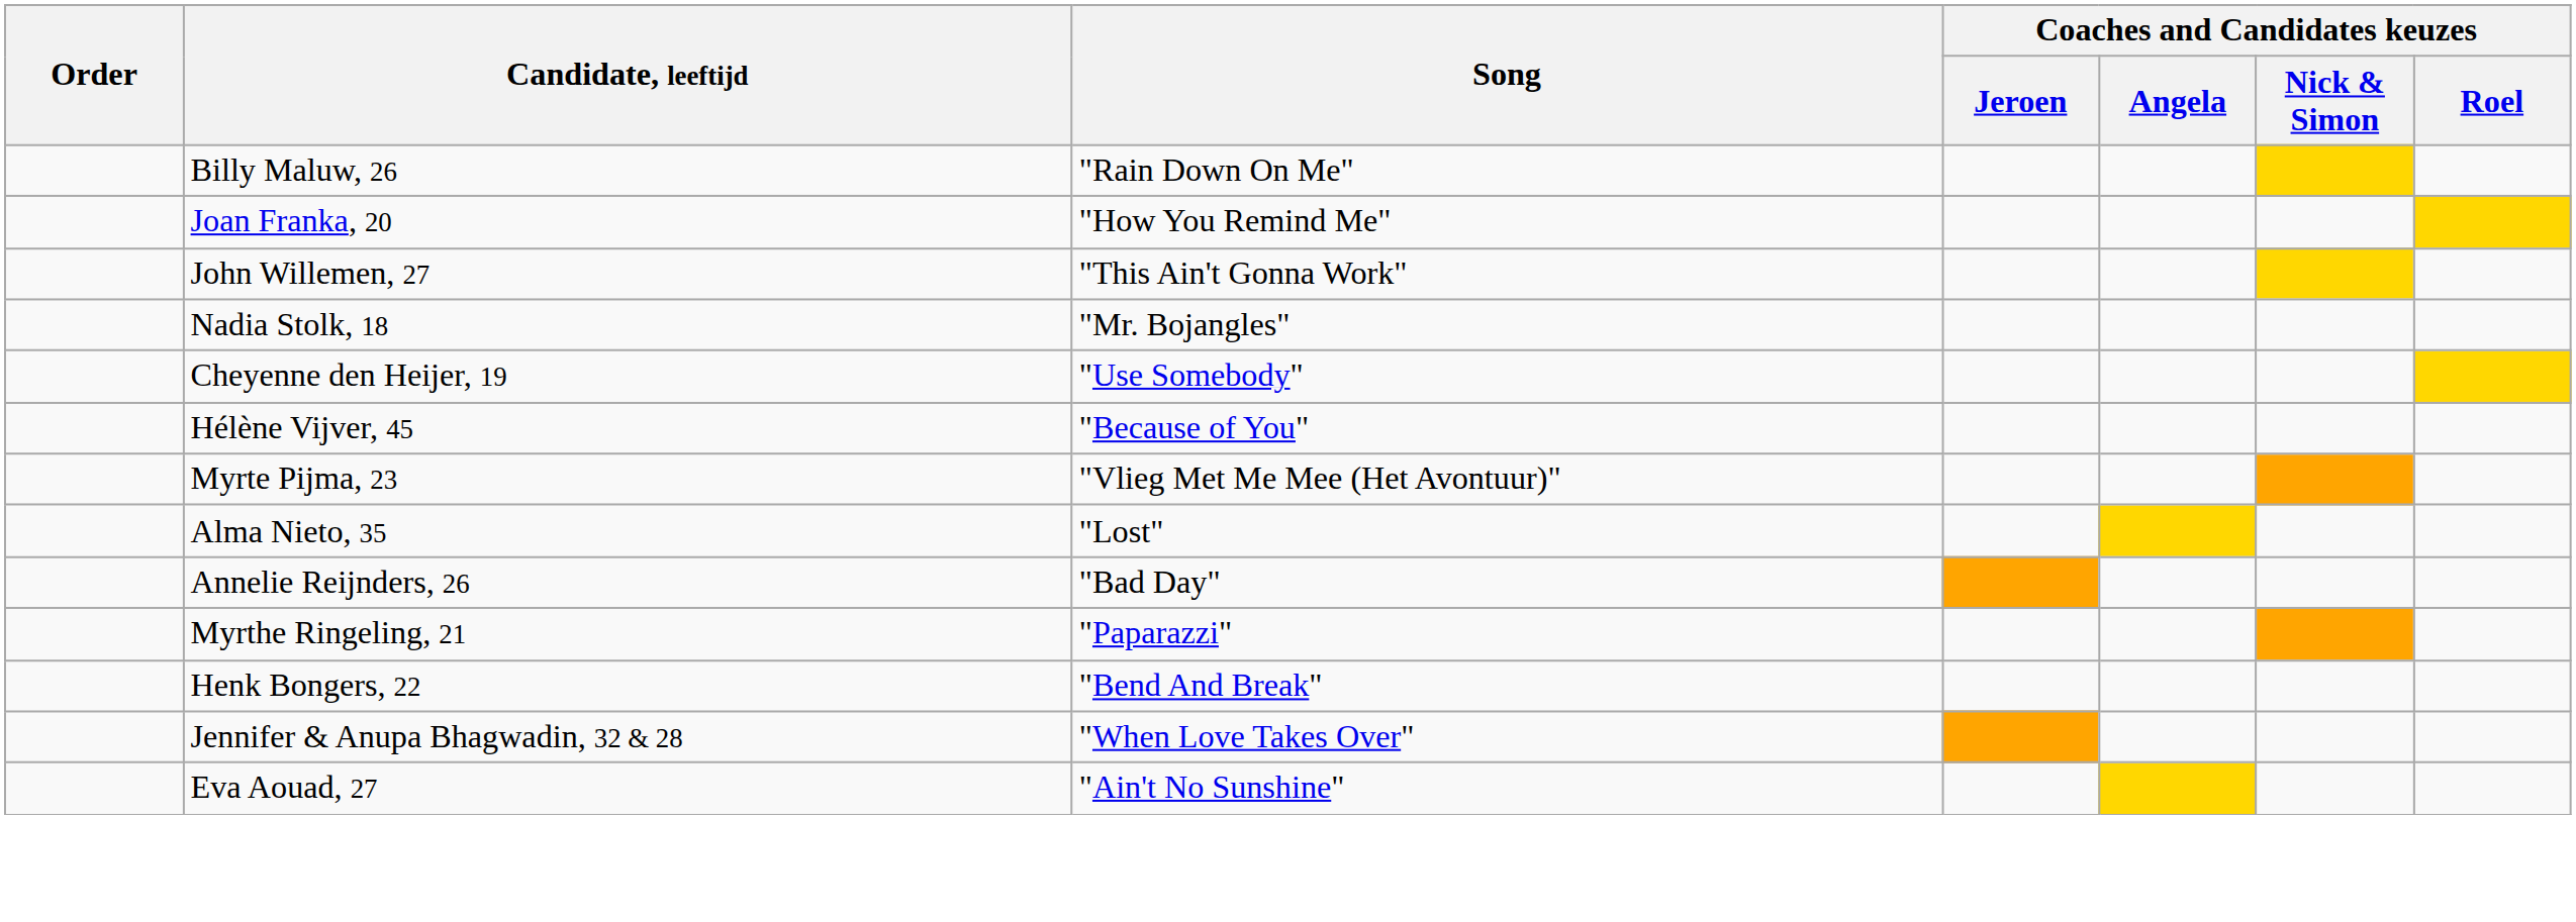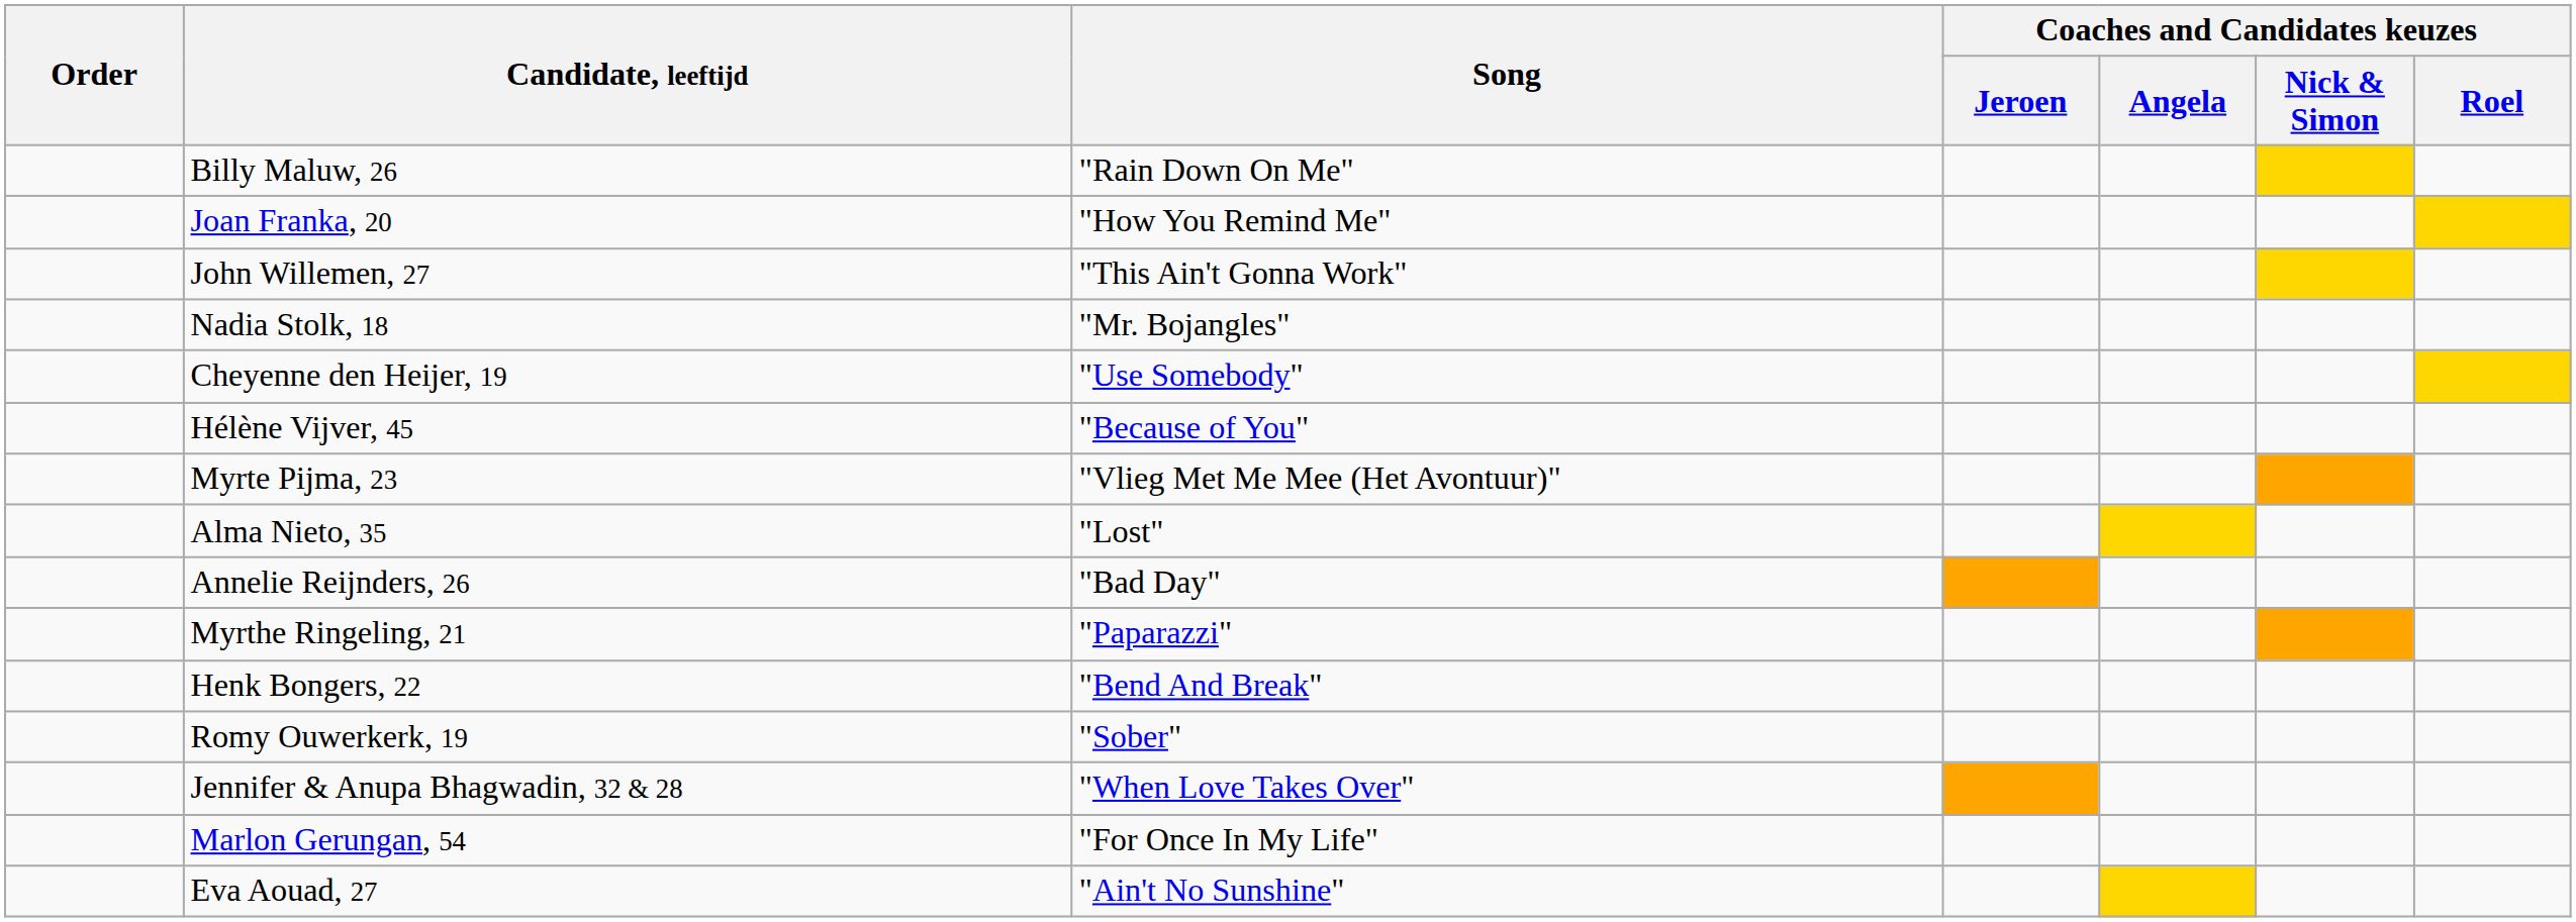+ row: Romy Ouwerkerk, 19 | "Sober"
+ row: Marlon Gerungan, 54 | "For Once In My Life"
